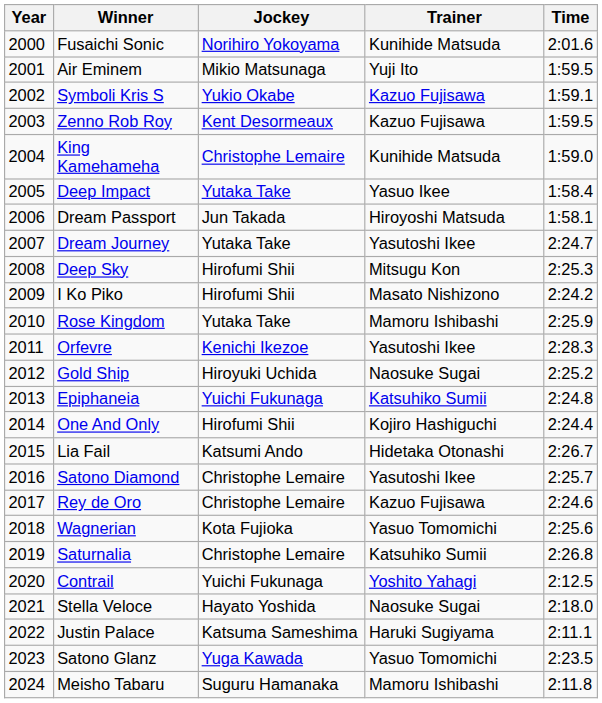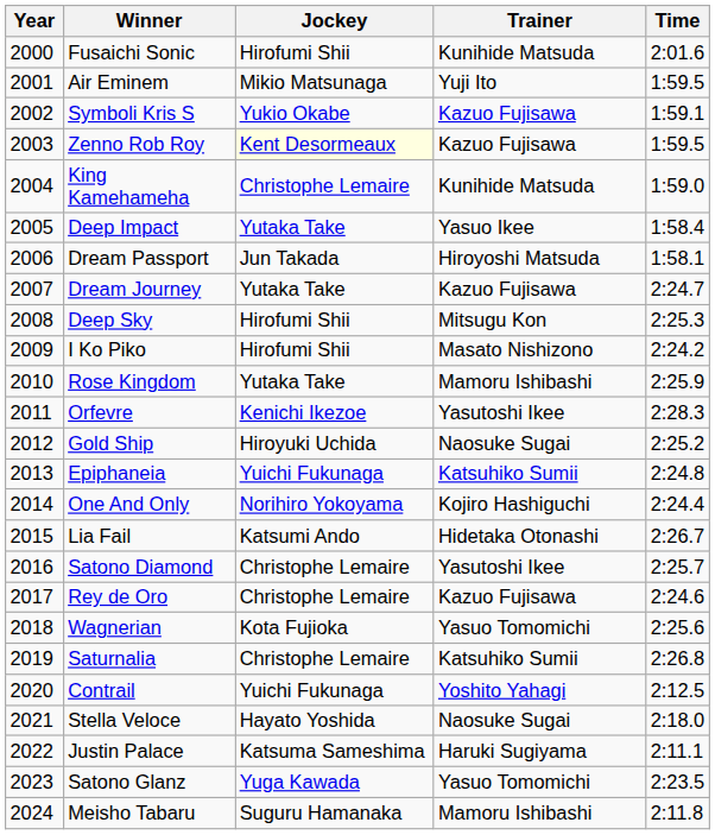Fusaichi Sonic | Jockey: Norihiro Yokoyama -> Hirofumi Shii
Zenno Rob Roy | Jockey: no background -> lightyellow background
Dream Journey | Trainer: Yasutoshi Ikee -> Kazuo Fujisawa
One And Only | Jockey: Hirofumi Shii -> Norihiro Yokoyama
